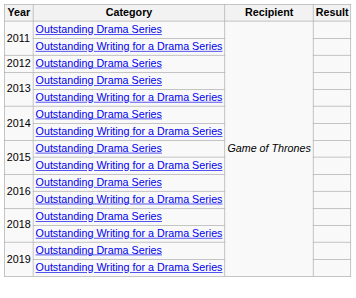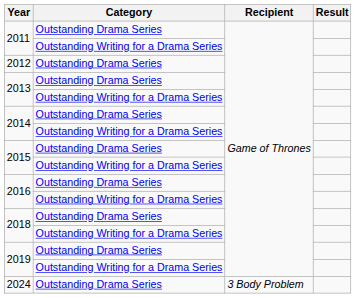+ row: 2024 | Outstanding Drama Series | 3 Body Problem
